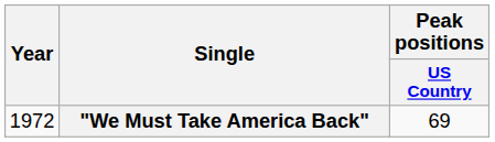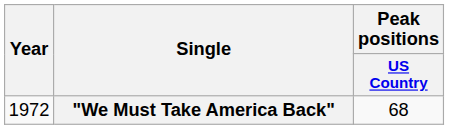"We Must Take America Back" | Peak positions / US Country: 69 -> 68
